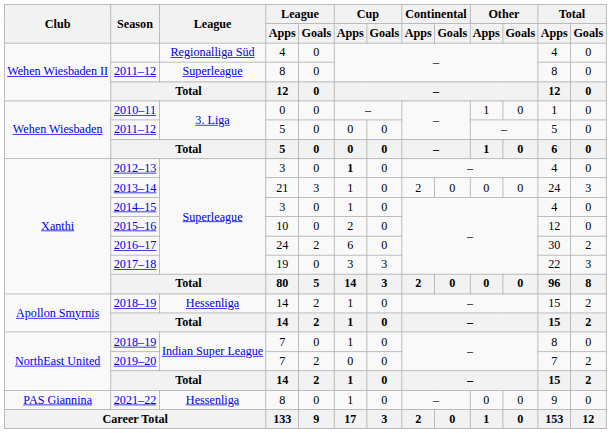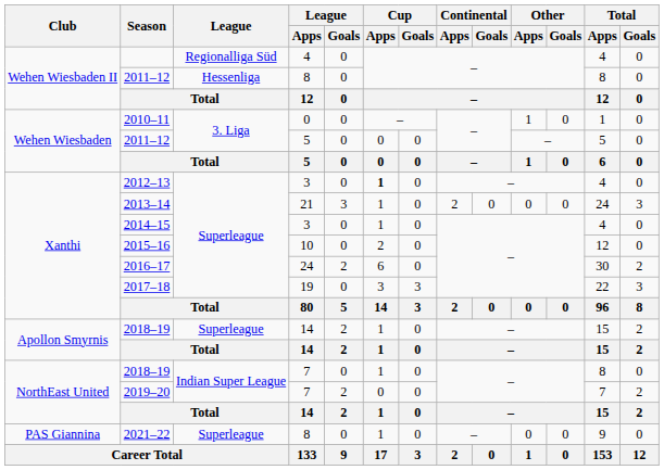2011–12 / 8 | League: Superleague -> Hessenliga
2018–19 / 14 | League: Hessenliga -> Superleague
2021–22 | League: Hessenliga -> Superleague
